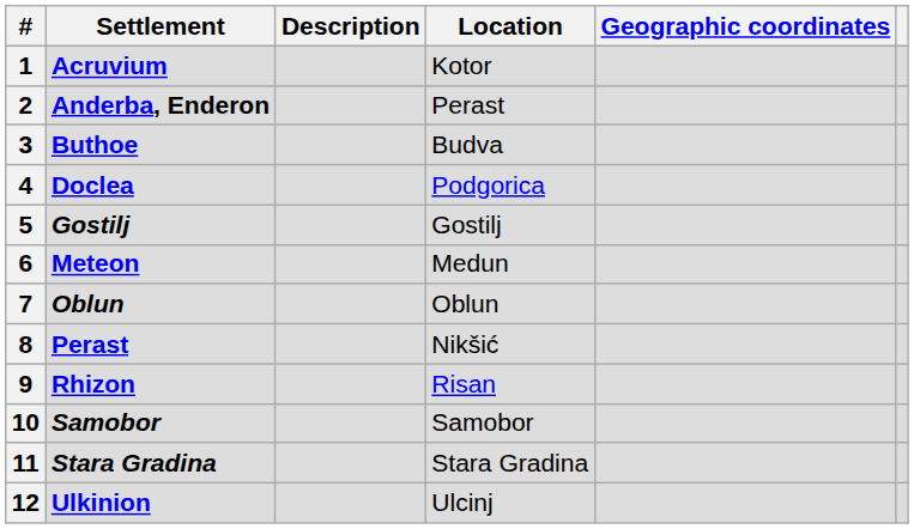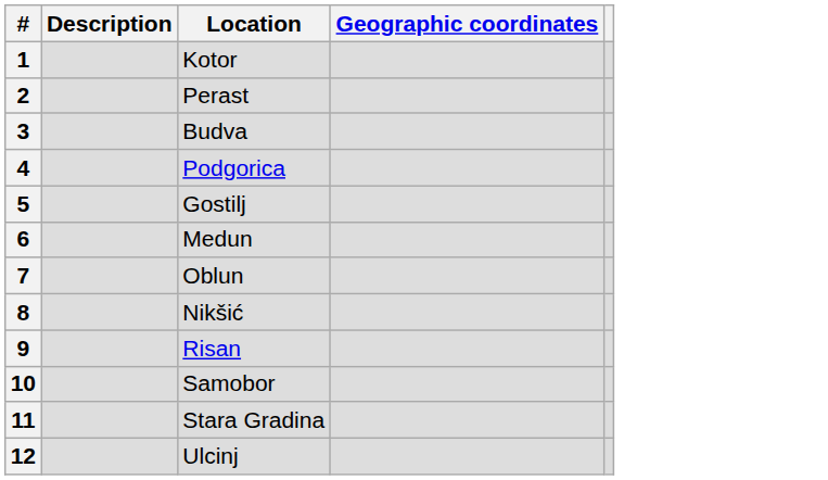- column: Settlement | Acruvium | Anderba, Enderon | Buthoe | Doclea | Gostilj | Meteon | Oblun | Perast | Rhizon | Samobor | Stara Gradina | Ulkinion
